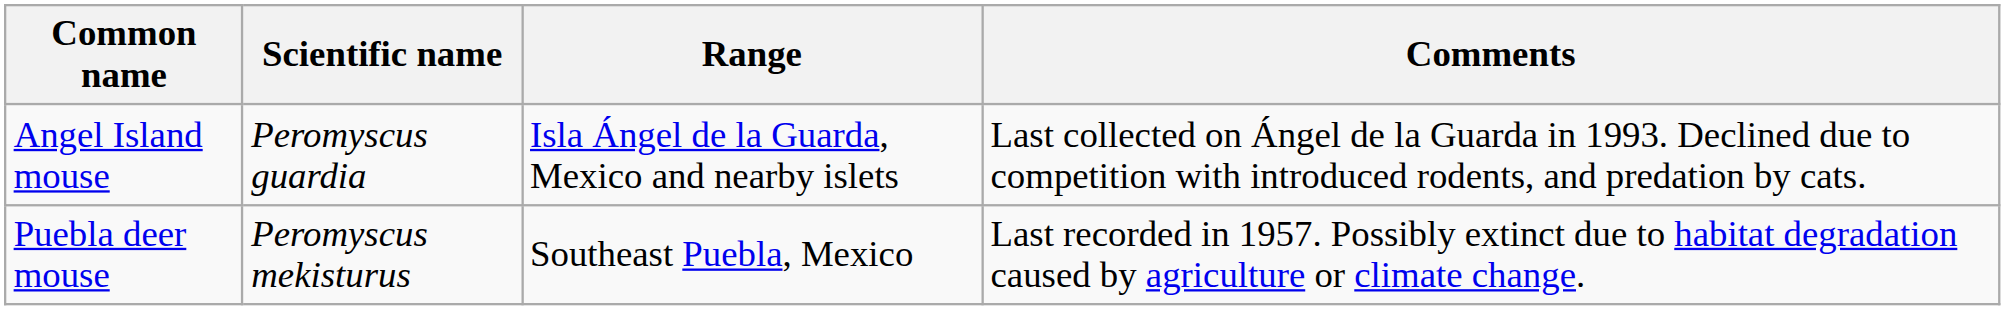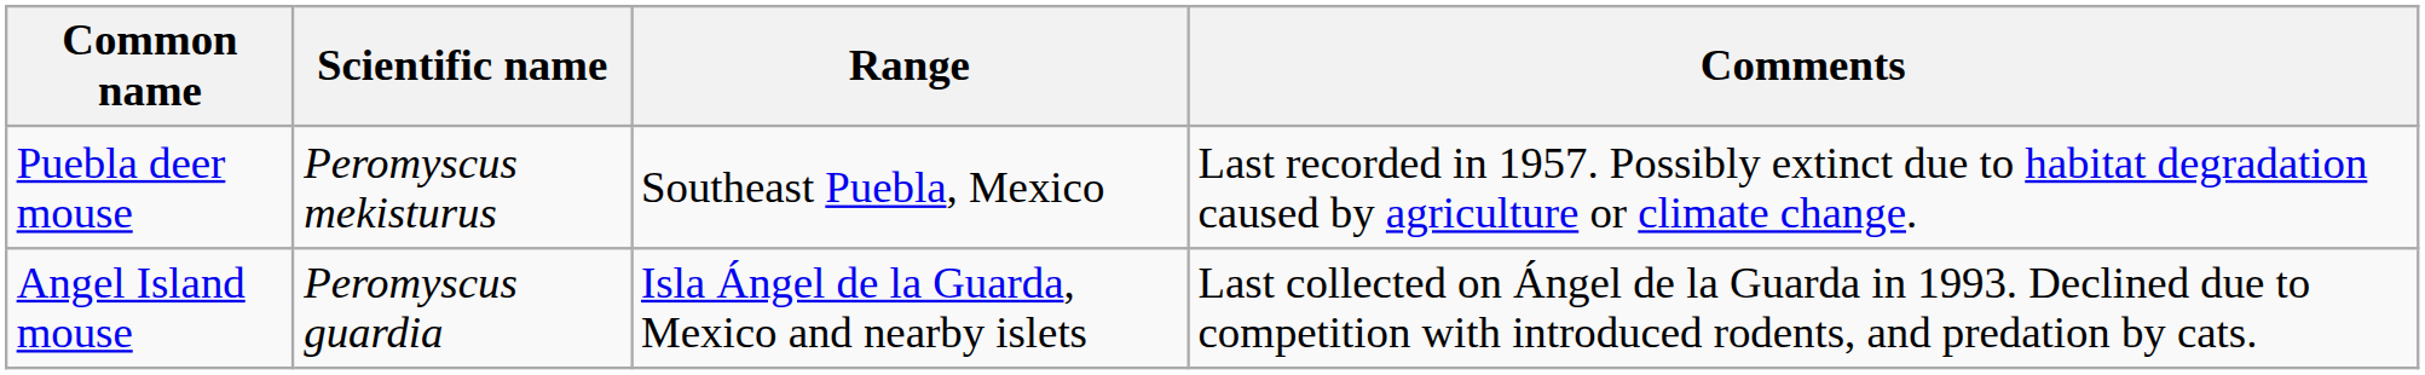rows swapped: Angel Island mouse <-> Puebla deer mouse
